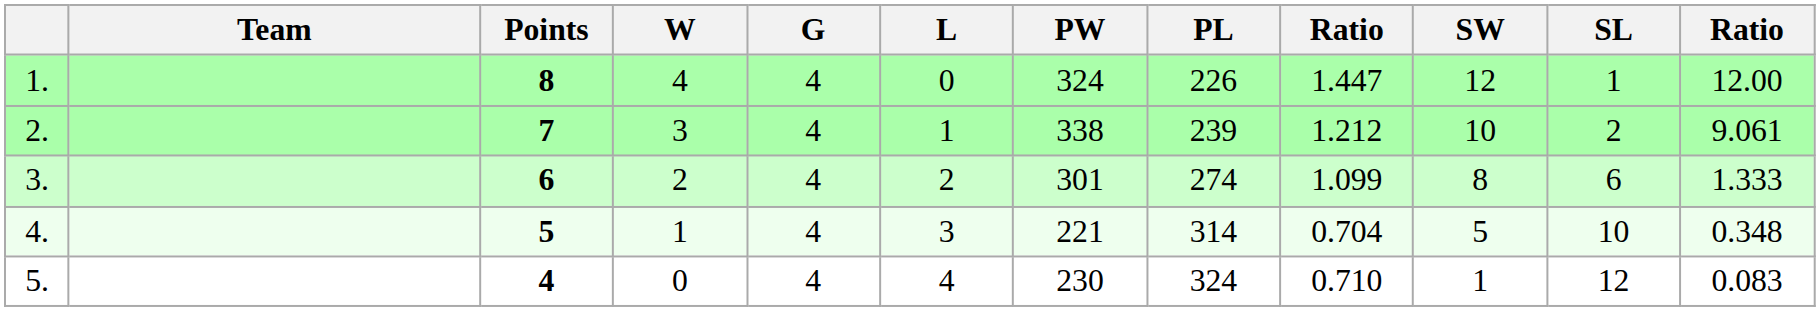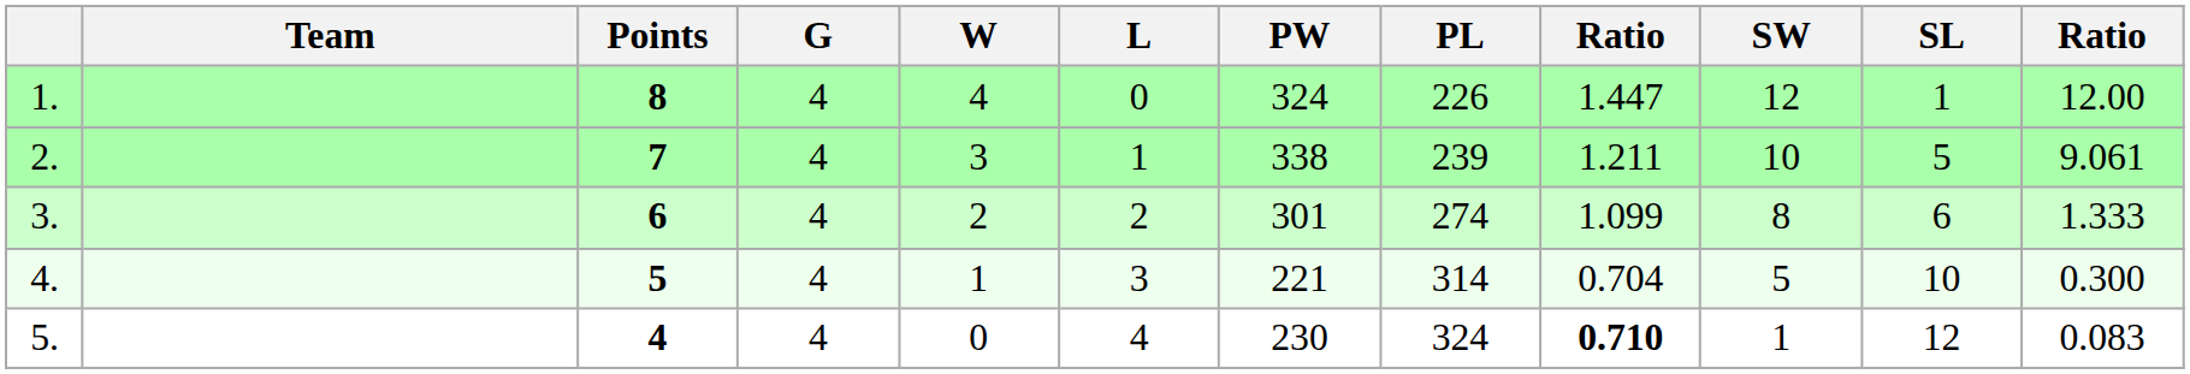columns swapped: G <-> W
2. | column 9: 1.212 -> 1.211
2. | SL: 2 -> 5
4. | column 12: 0.348 -> 0.300
5. | column 9: normal -> bold
